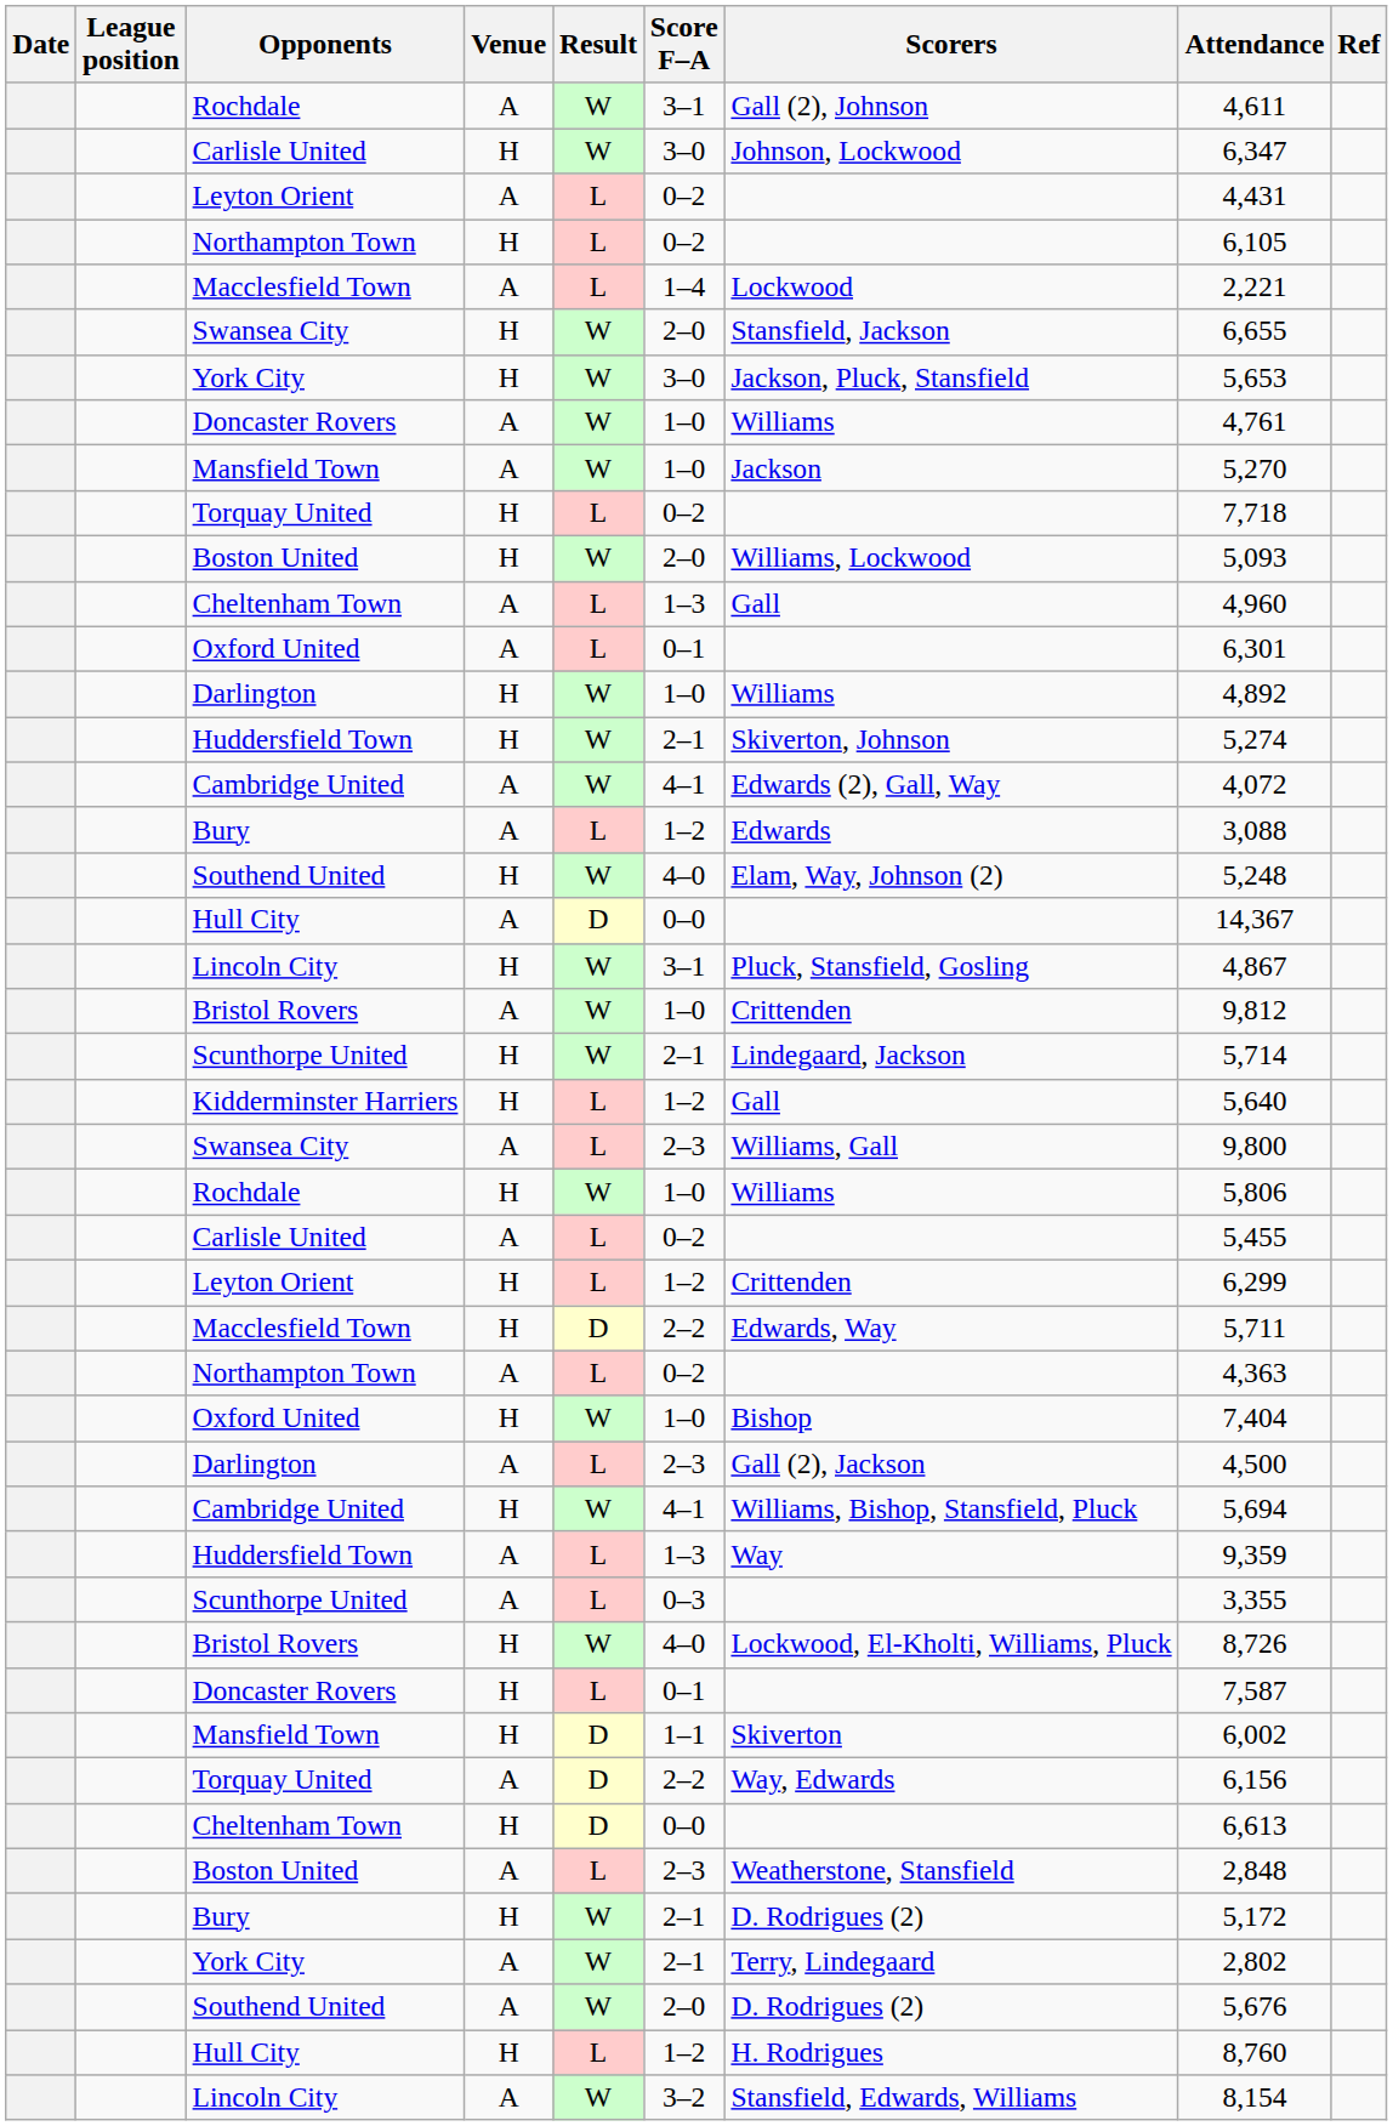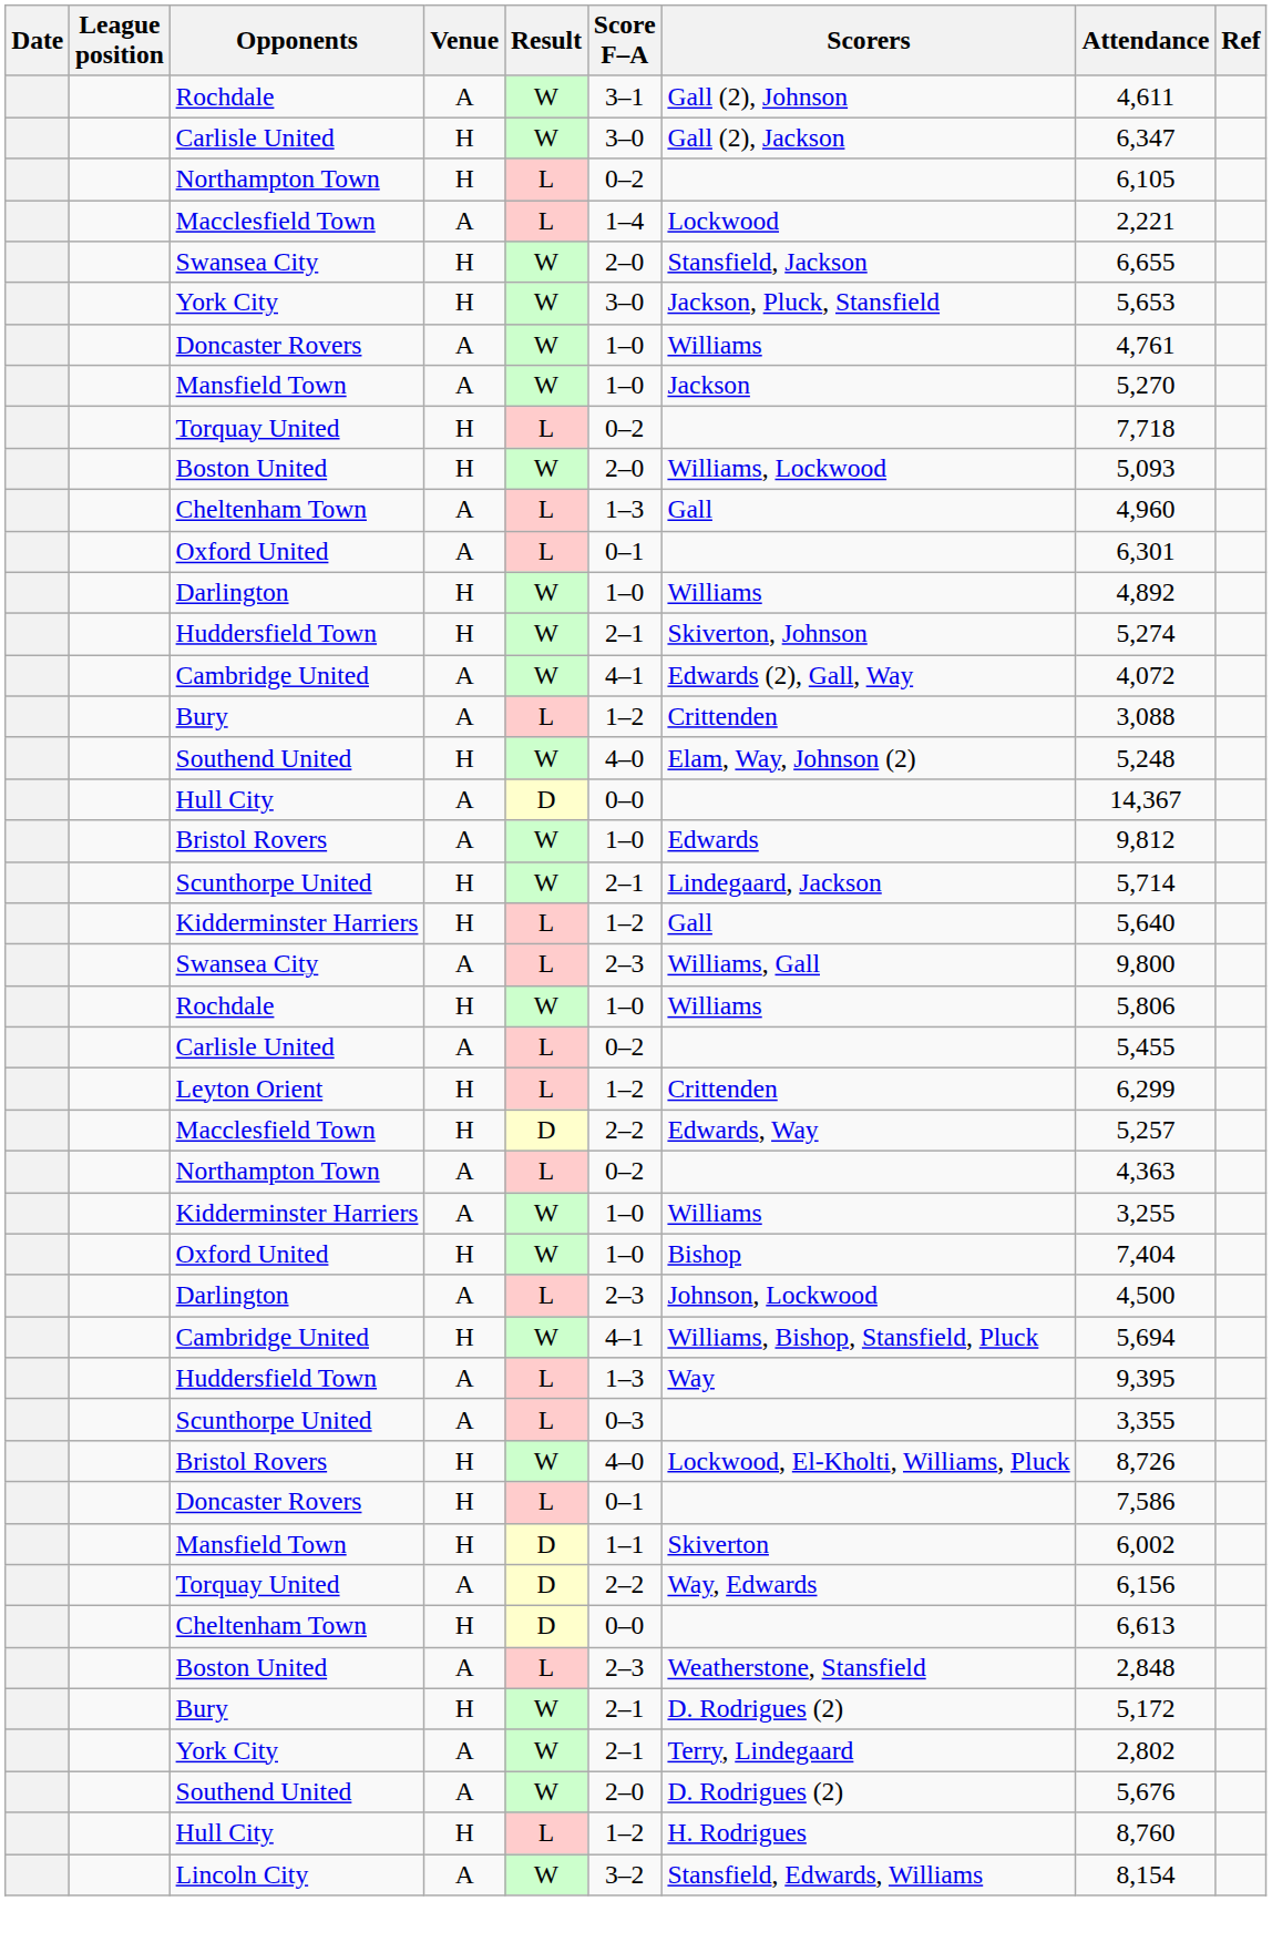Carlisle United / H | Scorers: Johnson, Lockwood -> Gall (2), Jackson
- row: Leyton Orient | A | L | 0–2 | 4,431
Bury / A | Scorers: Edwards -> Crittenden
- row: Lincoln City | H | W | 3–1 | Pluck, Stansfield, Gosling | 4,867
Bristol Rovers / A | Scorers: Crittenden -> Edwards
Macclesfield Town / H | Attendance: 5,711 -> 5,257
+ row: Kidderminster Harriers | A | W | 1–0 | Williams | 3,255
Darlington / A | Scorers: Gall (2), Jackson -> Johnson, Lockwood
Huddersfield Town / A | Attendance: 9,359 -> 9,395
Doncaster Rovers / H | Attendance: 7,587 -> 7,586
